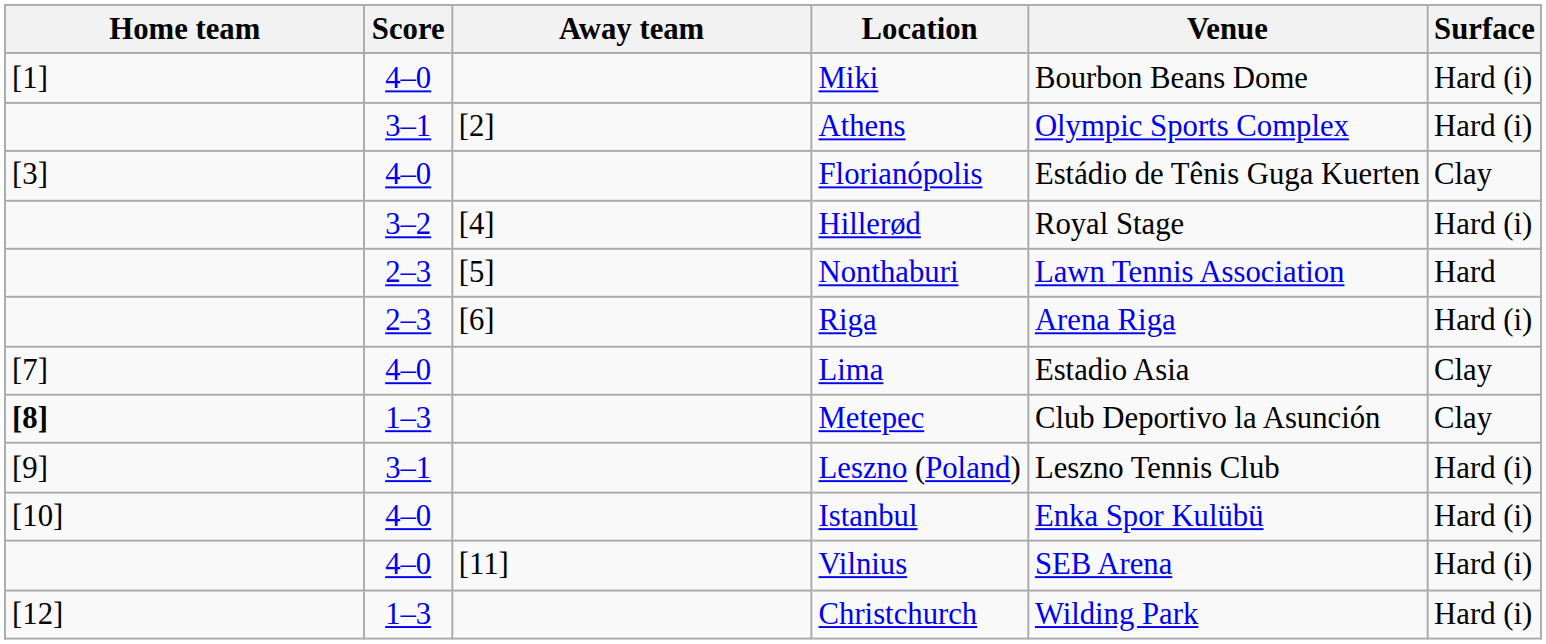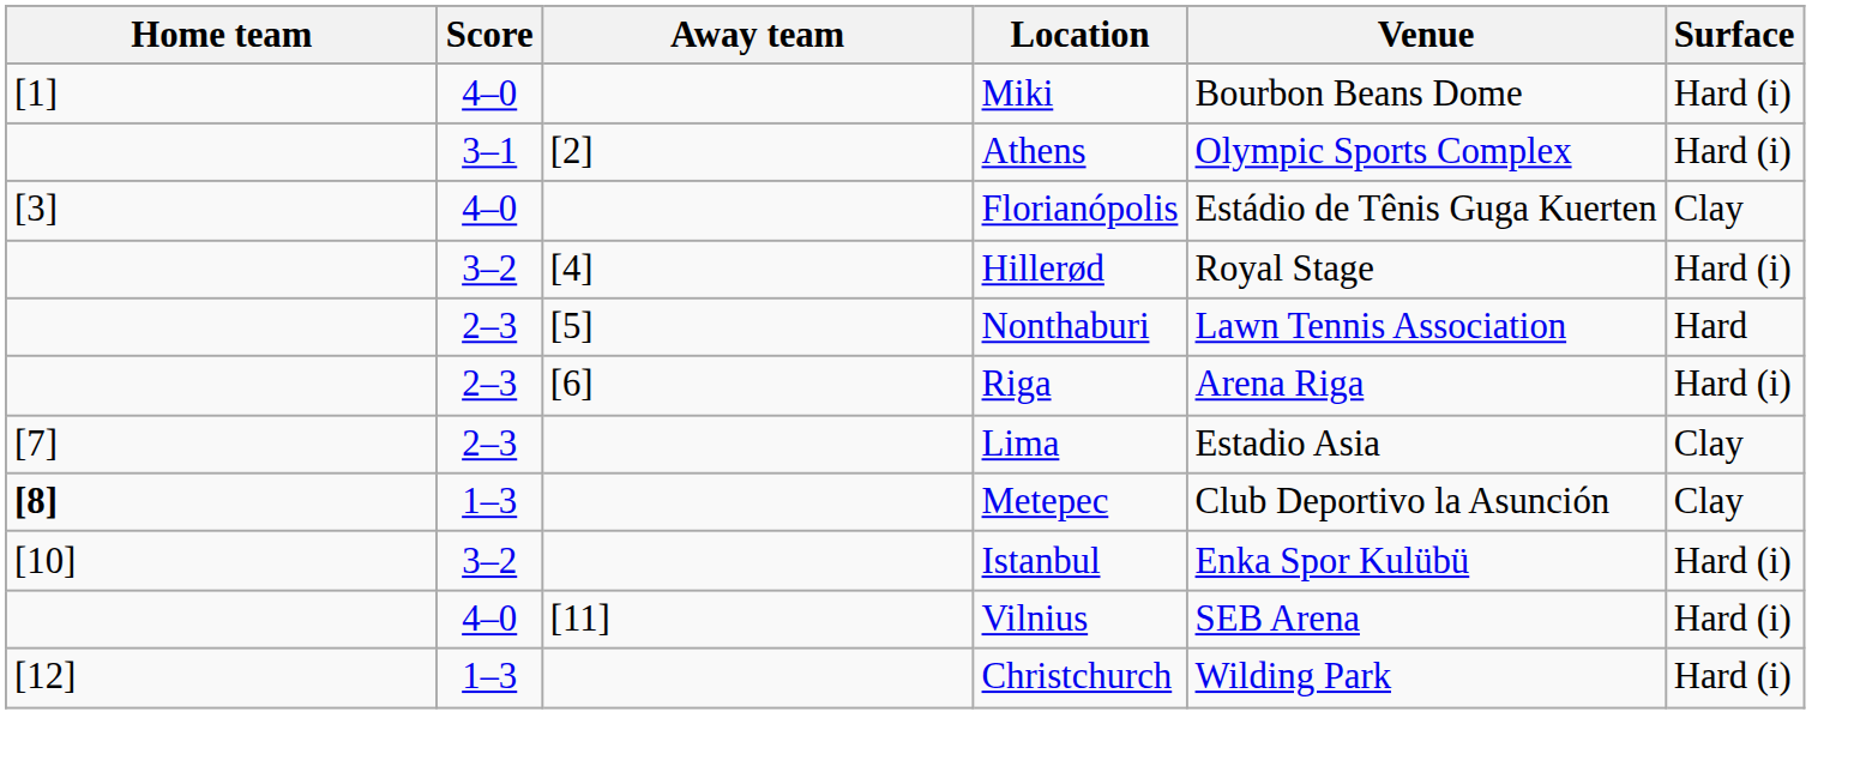Lima | Score: 4–0 -> 2–3
- row: [9] | 3–1 | Leszno (Poland) | Leszno Tennis Club | Hard (i)
Istanbul | Score: 4–0 -> 3–2
